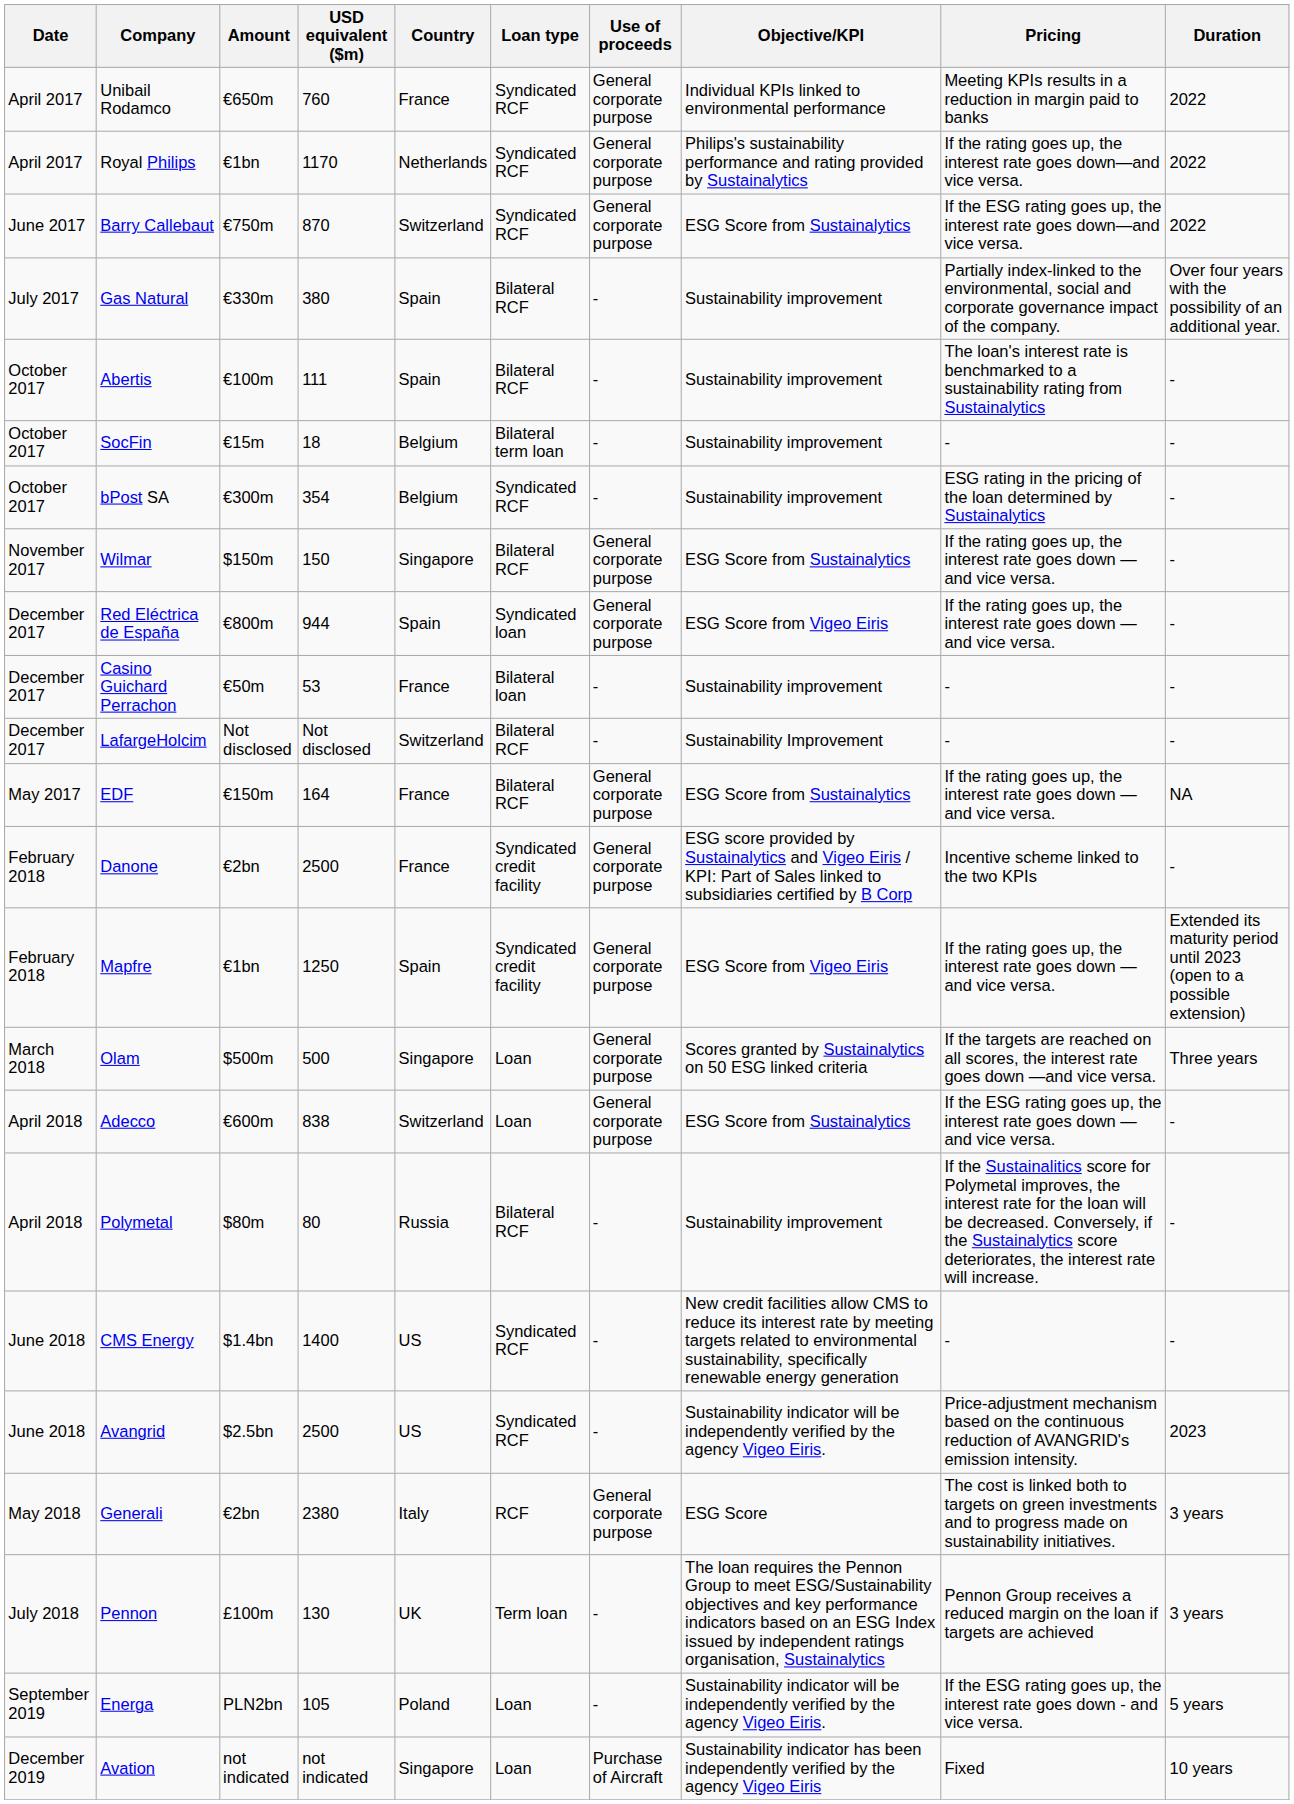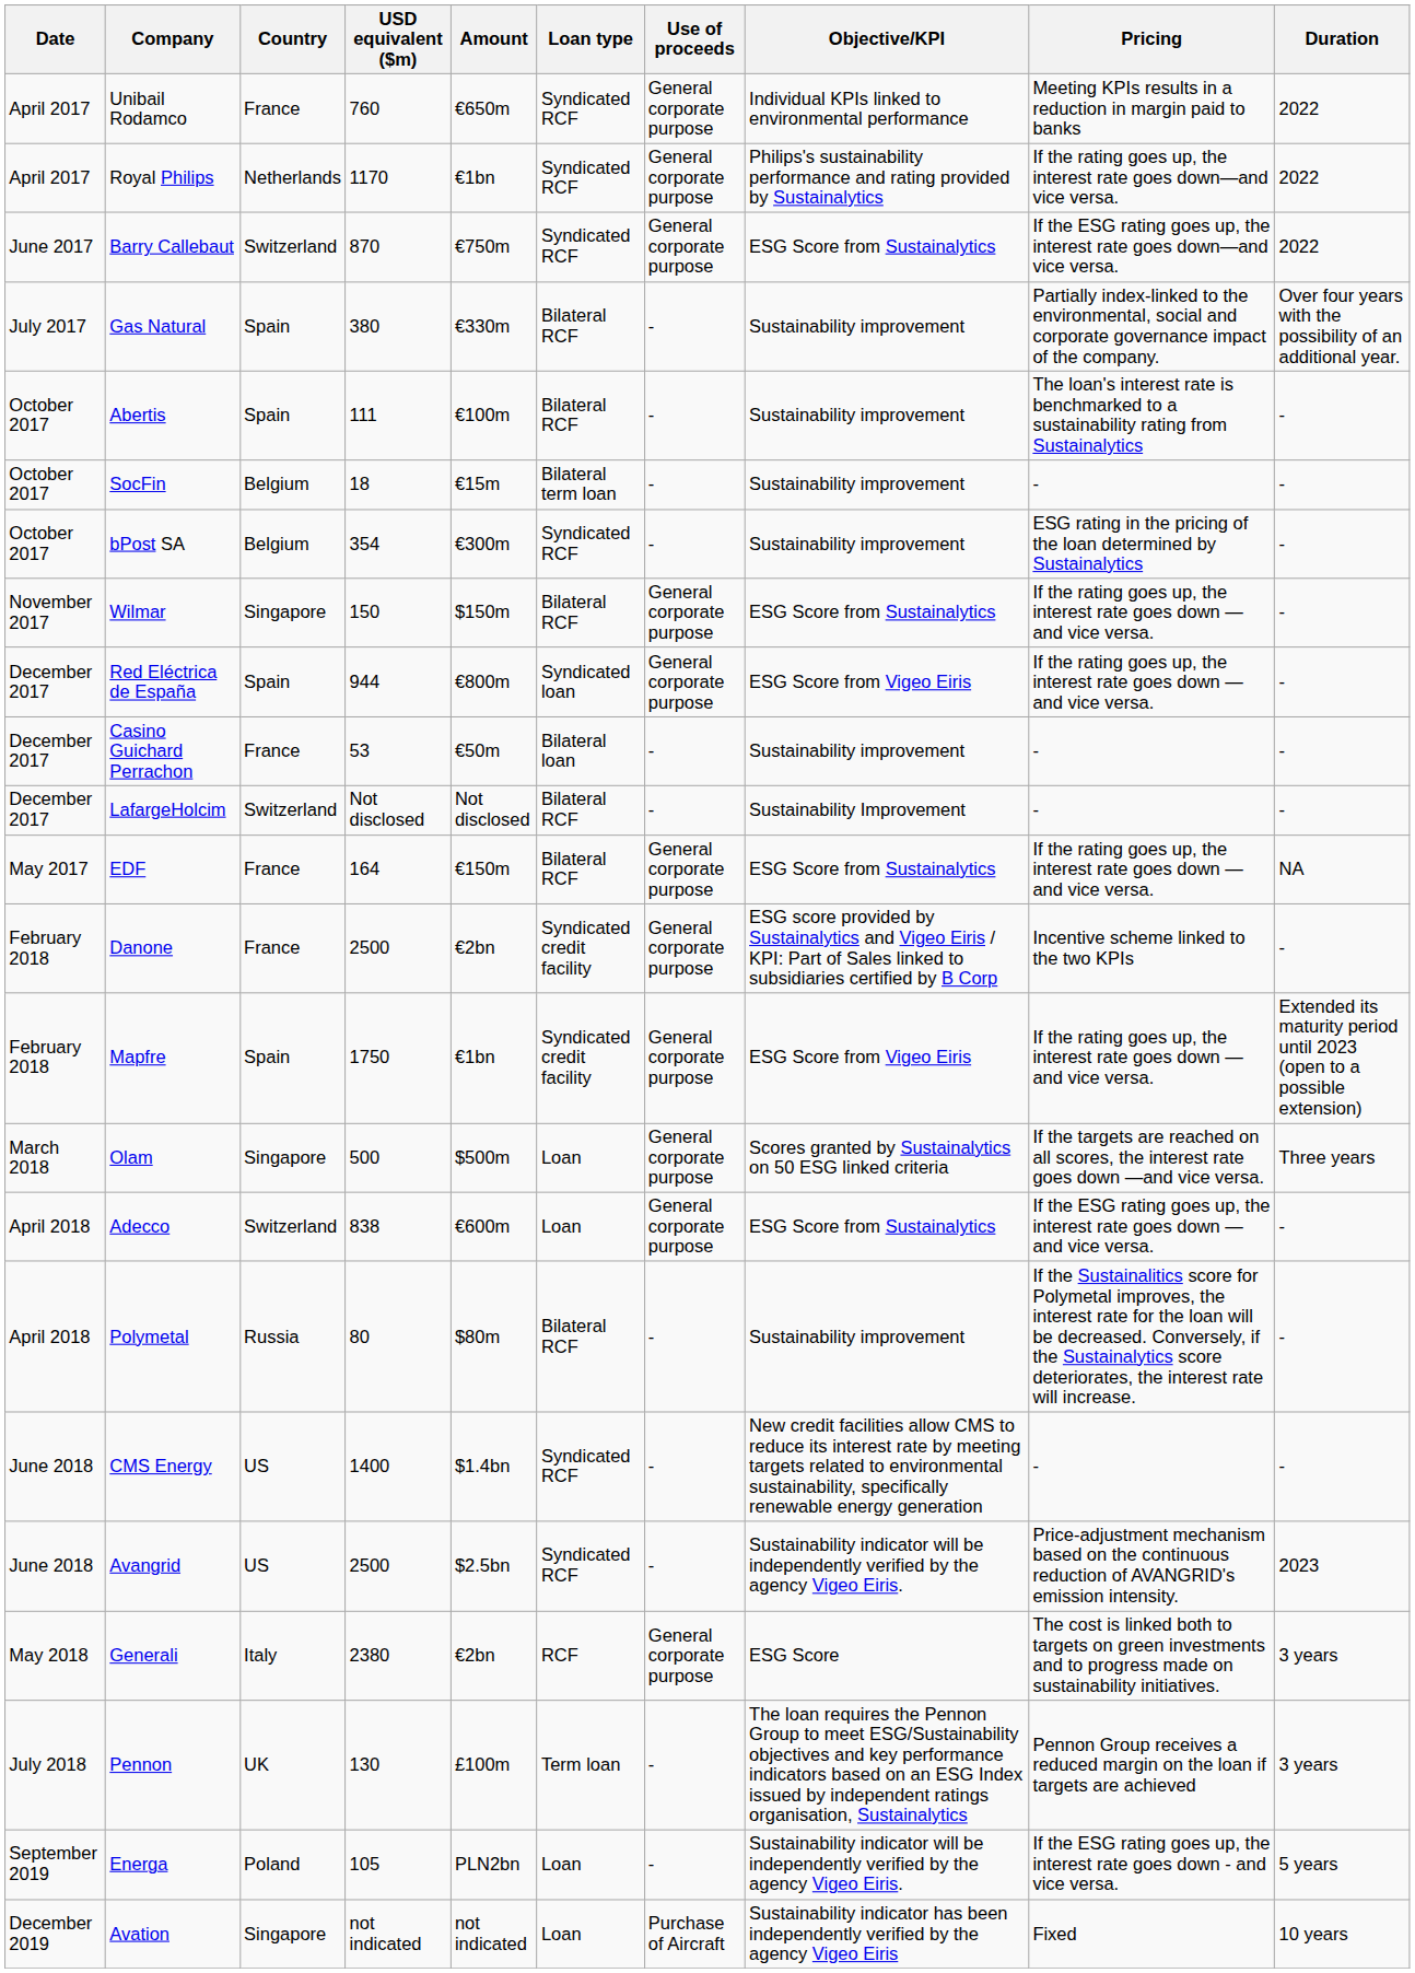columns swapped: Amount <-> Country
Mapfre | USD equivalent ($m): 1250 -> 1750
